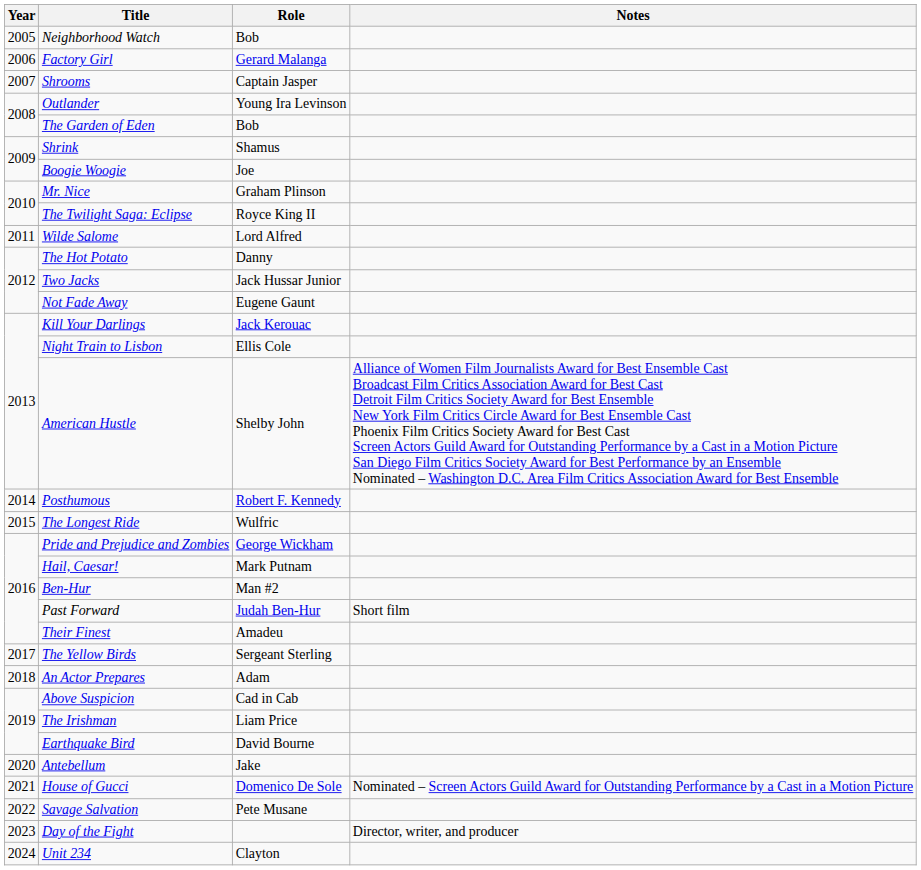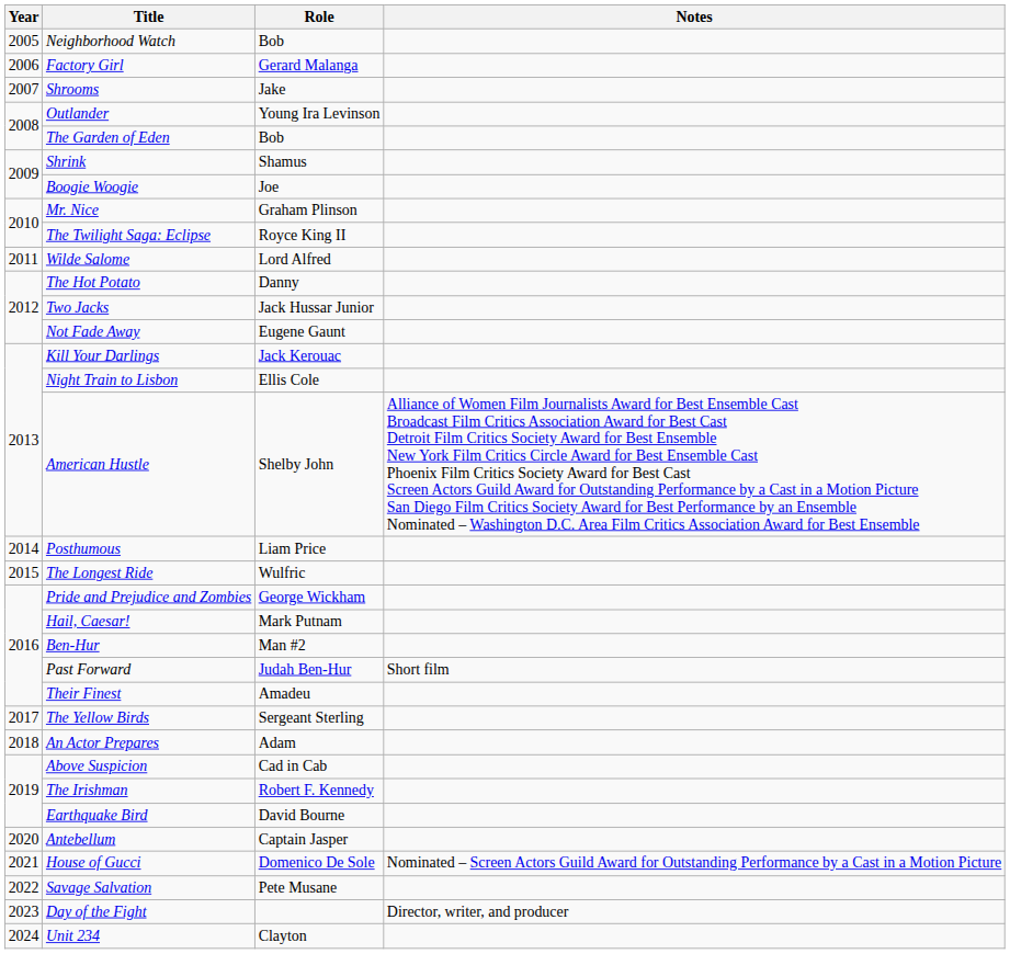Shrooms | Role: Captain Jasper -> Jake
Posthumous | Role: Robert F. Kennedy -> Liam Price
The Irishman | Role: Liam Price -> Robert F. Kennedy
Antebellum | Role: Jake -> Captain Jasper
